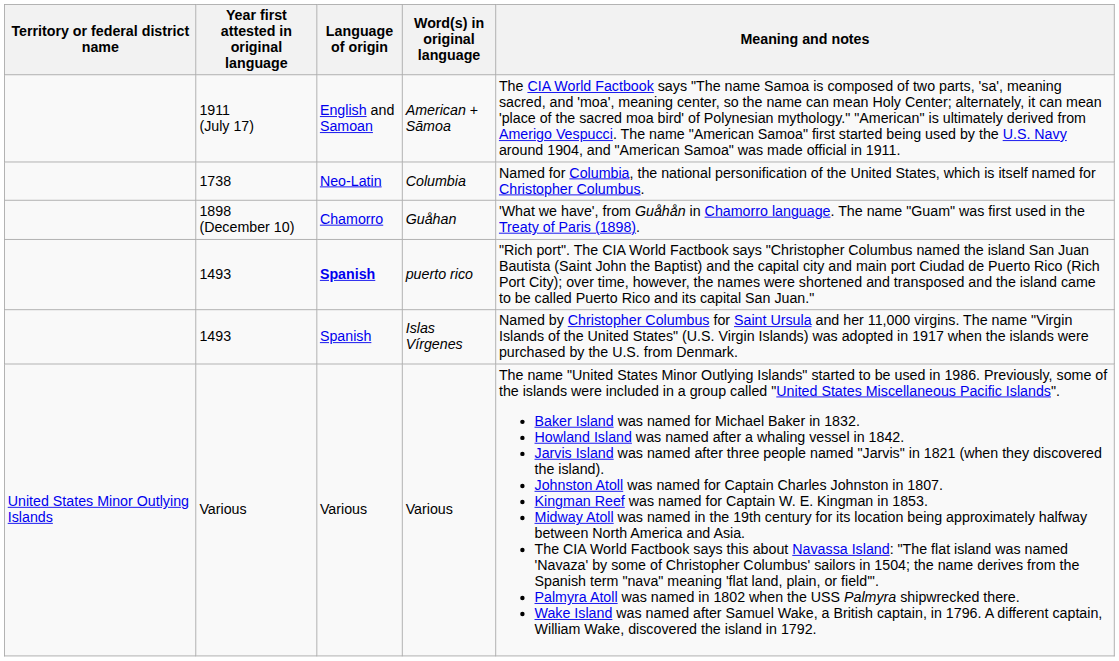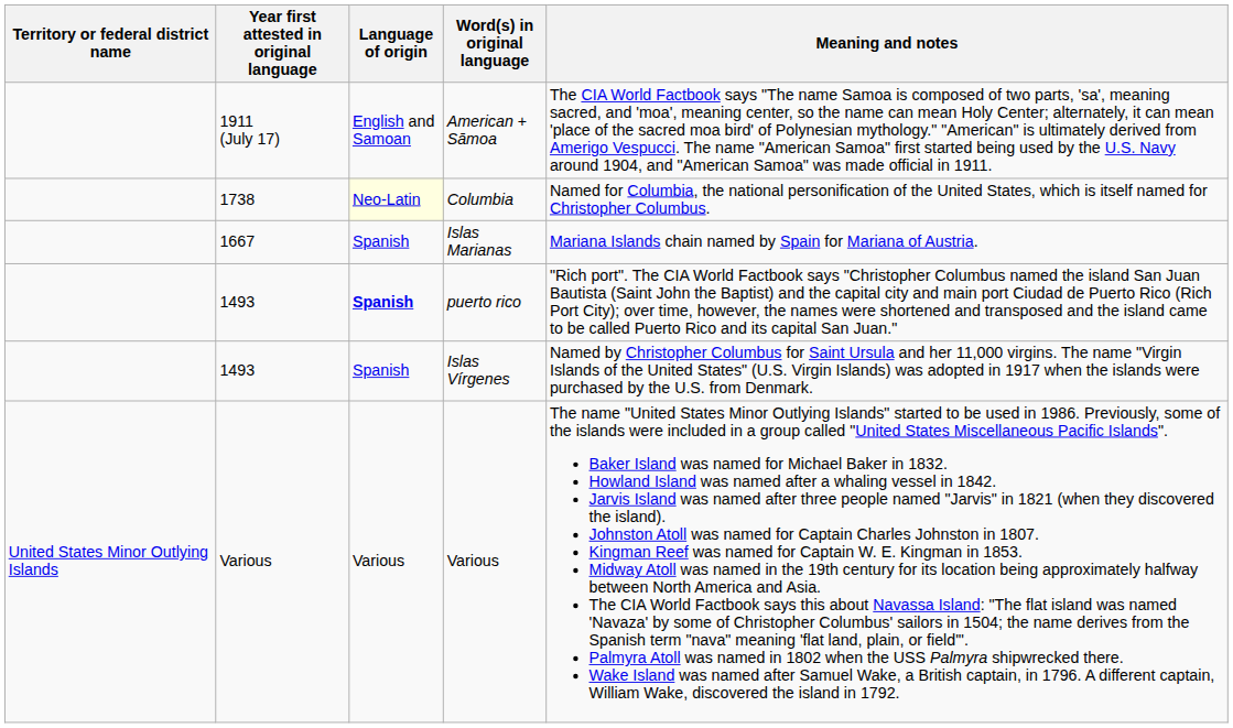Columbia | Language of origin: no background -> lightyellow background
- row: 1898 (December 10) | Chamorro | Guåhan | 'What we have', from Guåhån in Chamorro language. The name "Guam" was first used in the Treaty of Paris (1898).
+ row: 1667 | Spanish | Islas Marianas | Mariana Islands chain named by Spain for Mariana of Austria.
